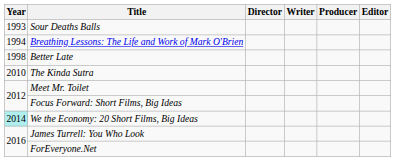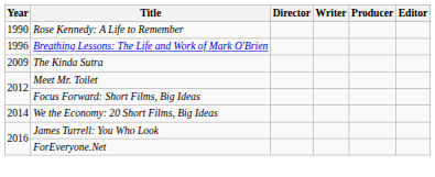+ row: 1990 | Rose Kennedy: A Life to Remember
- row: 1993 | Sour Deaths Balls
Breathing Lessons: The Life and Work of Mark O'Brien | Year: 1994 -> 1996
- row: 1998 | Better Late
The Kinda Sutra | Year: 2010 -> 2009
We the Economy: 20 Short Films, Big Ideas | Year: paleturquoise background -> no background
